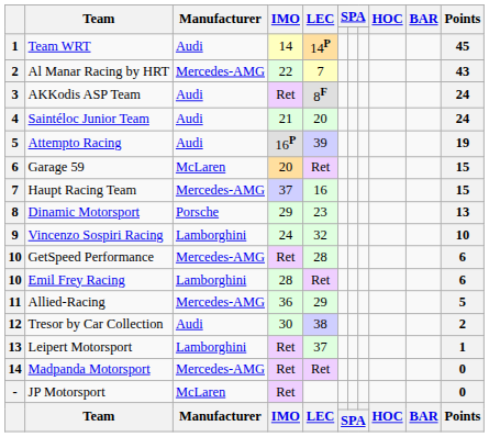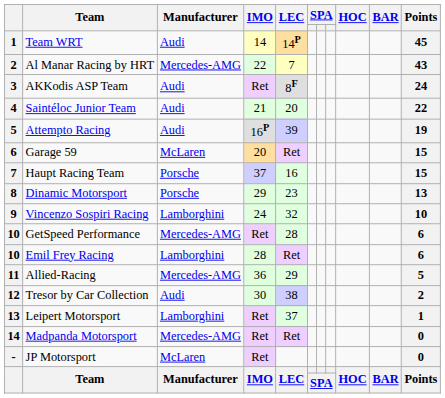Saintéloc Junior Team | Points: 24 -> 22
Haupt Racing Team | Manufacturer: Mercedes-AMG -> Porsche
